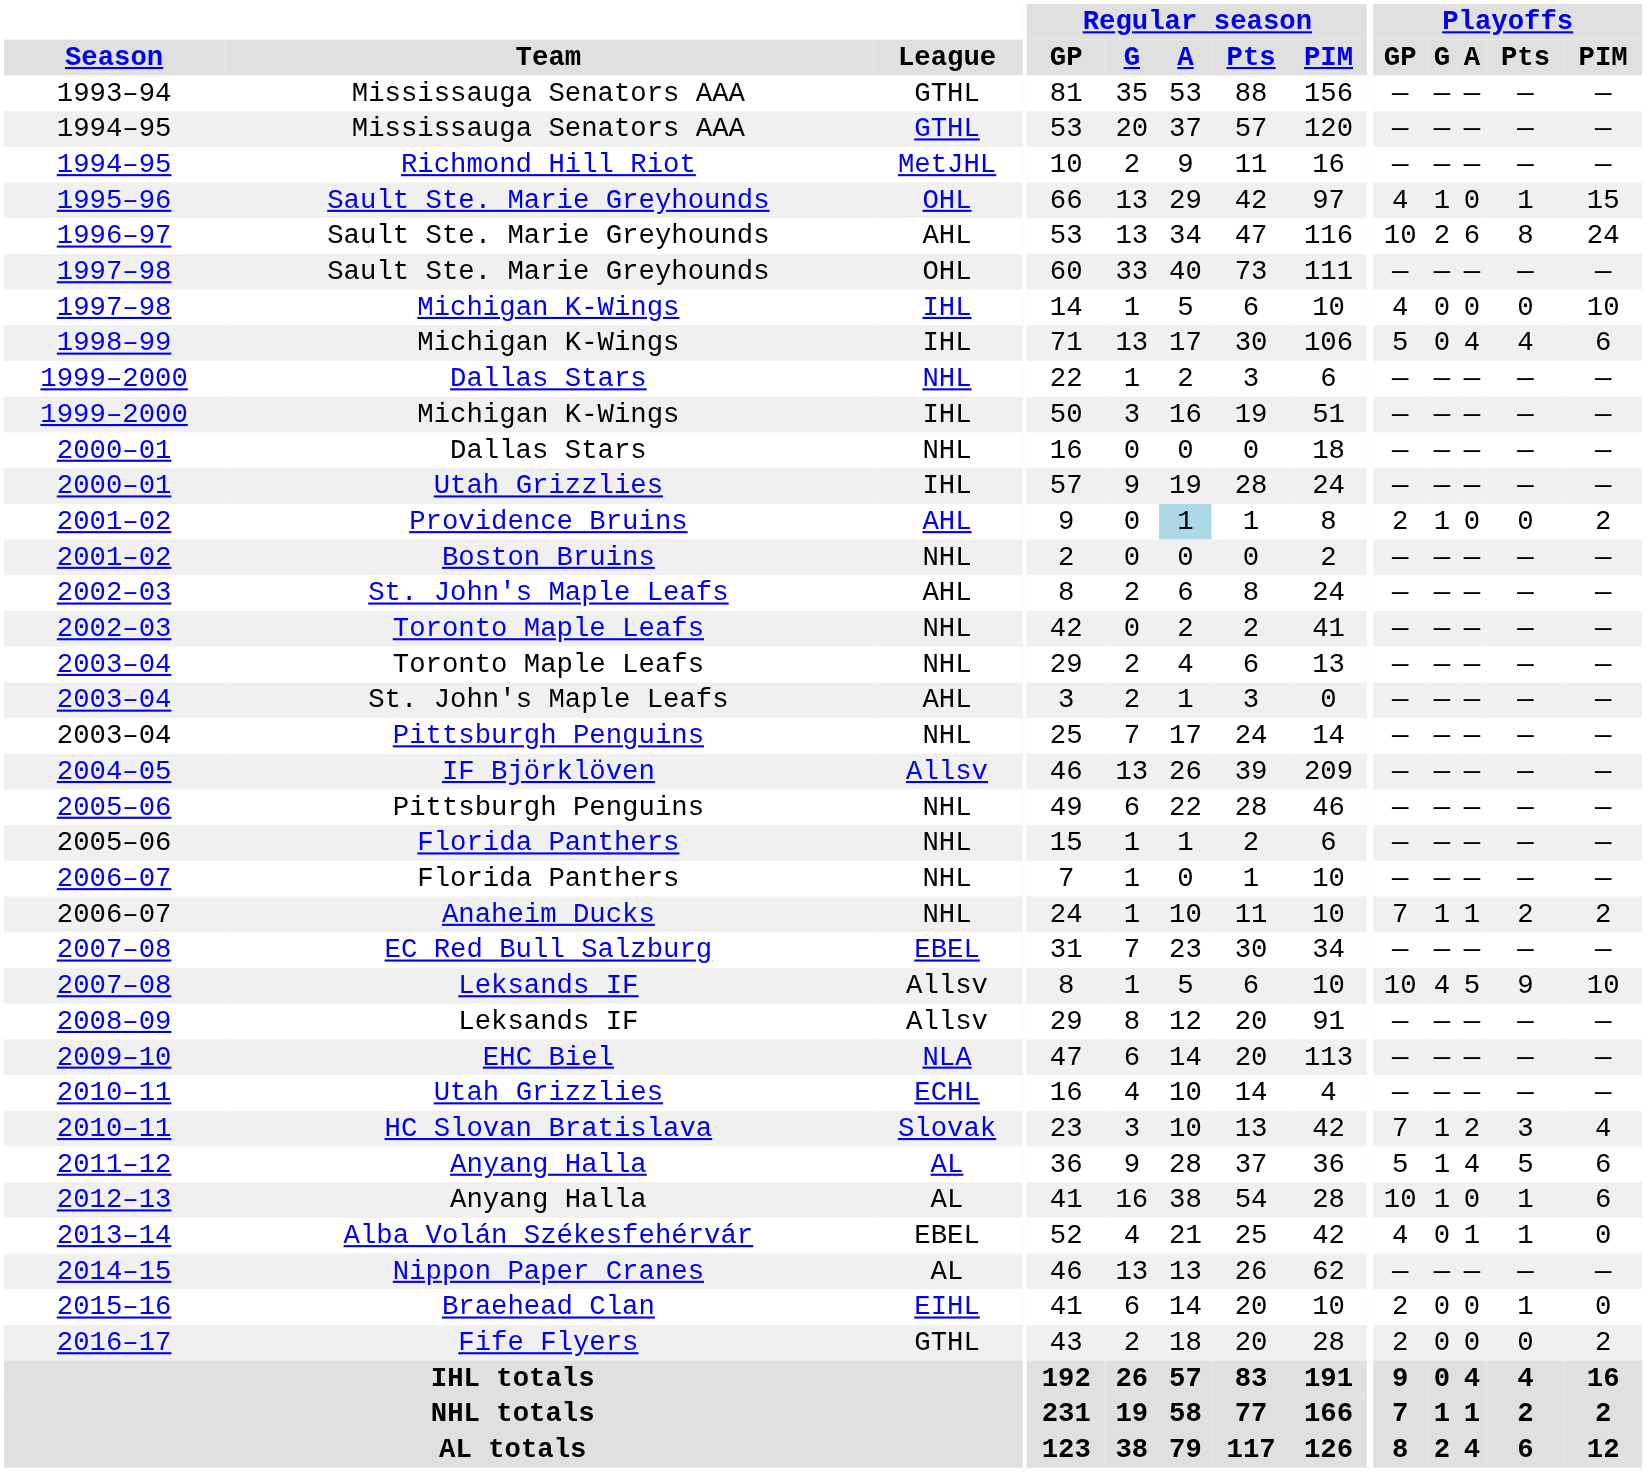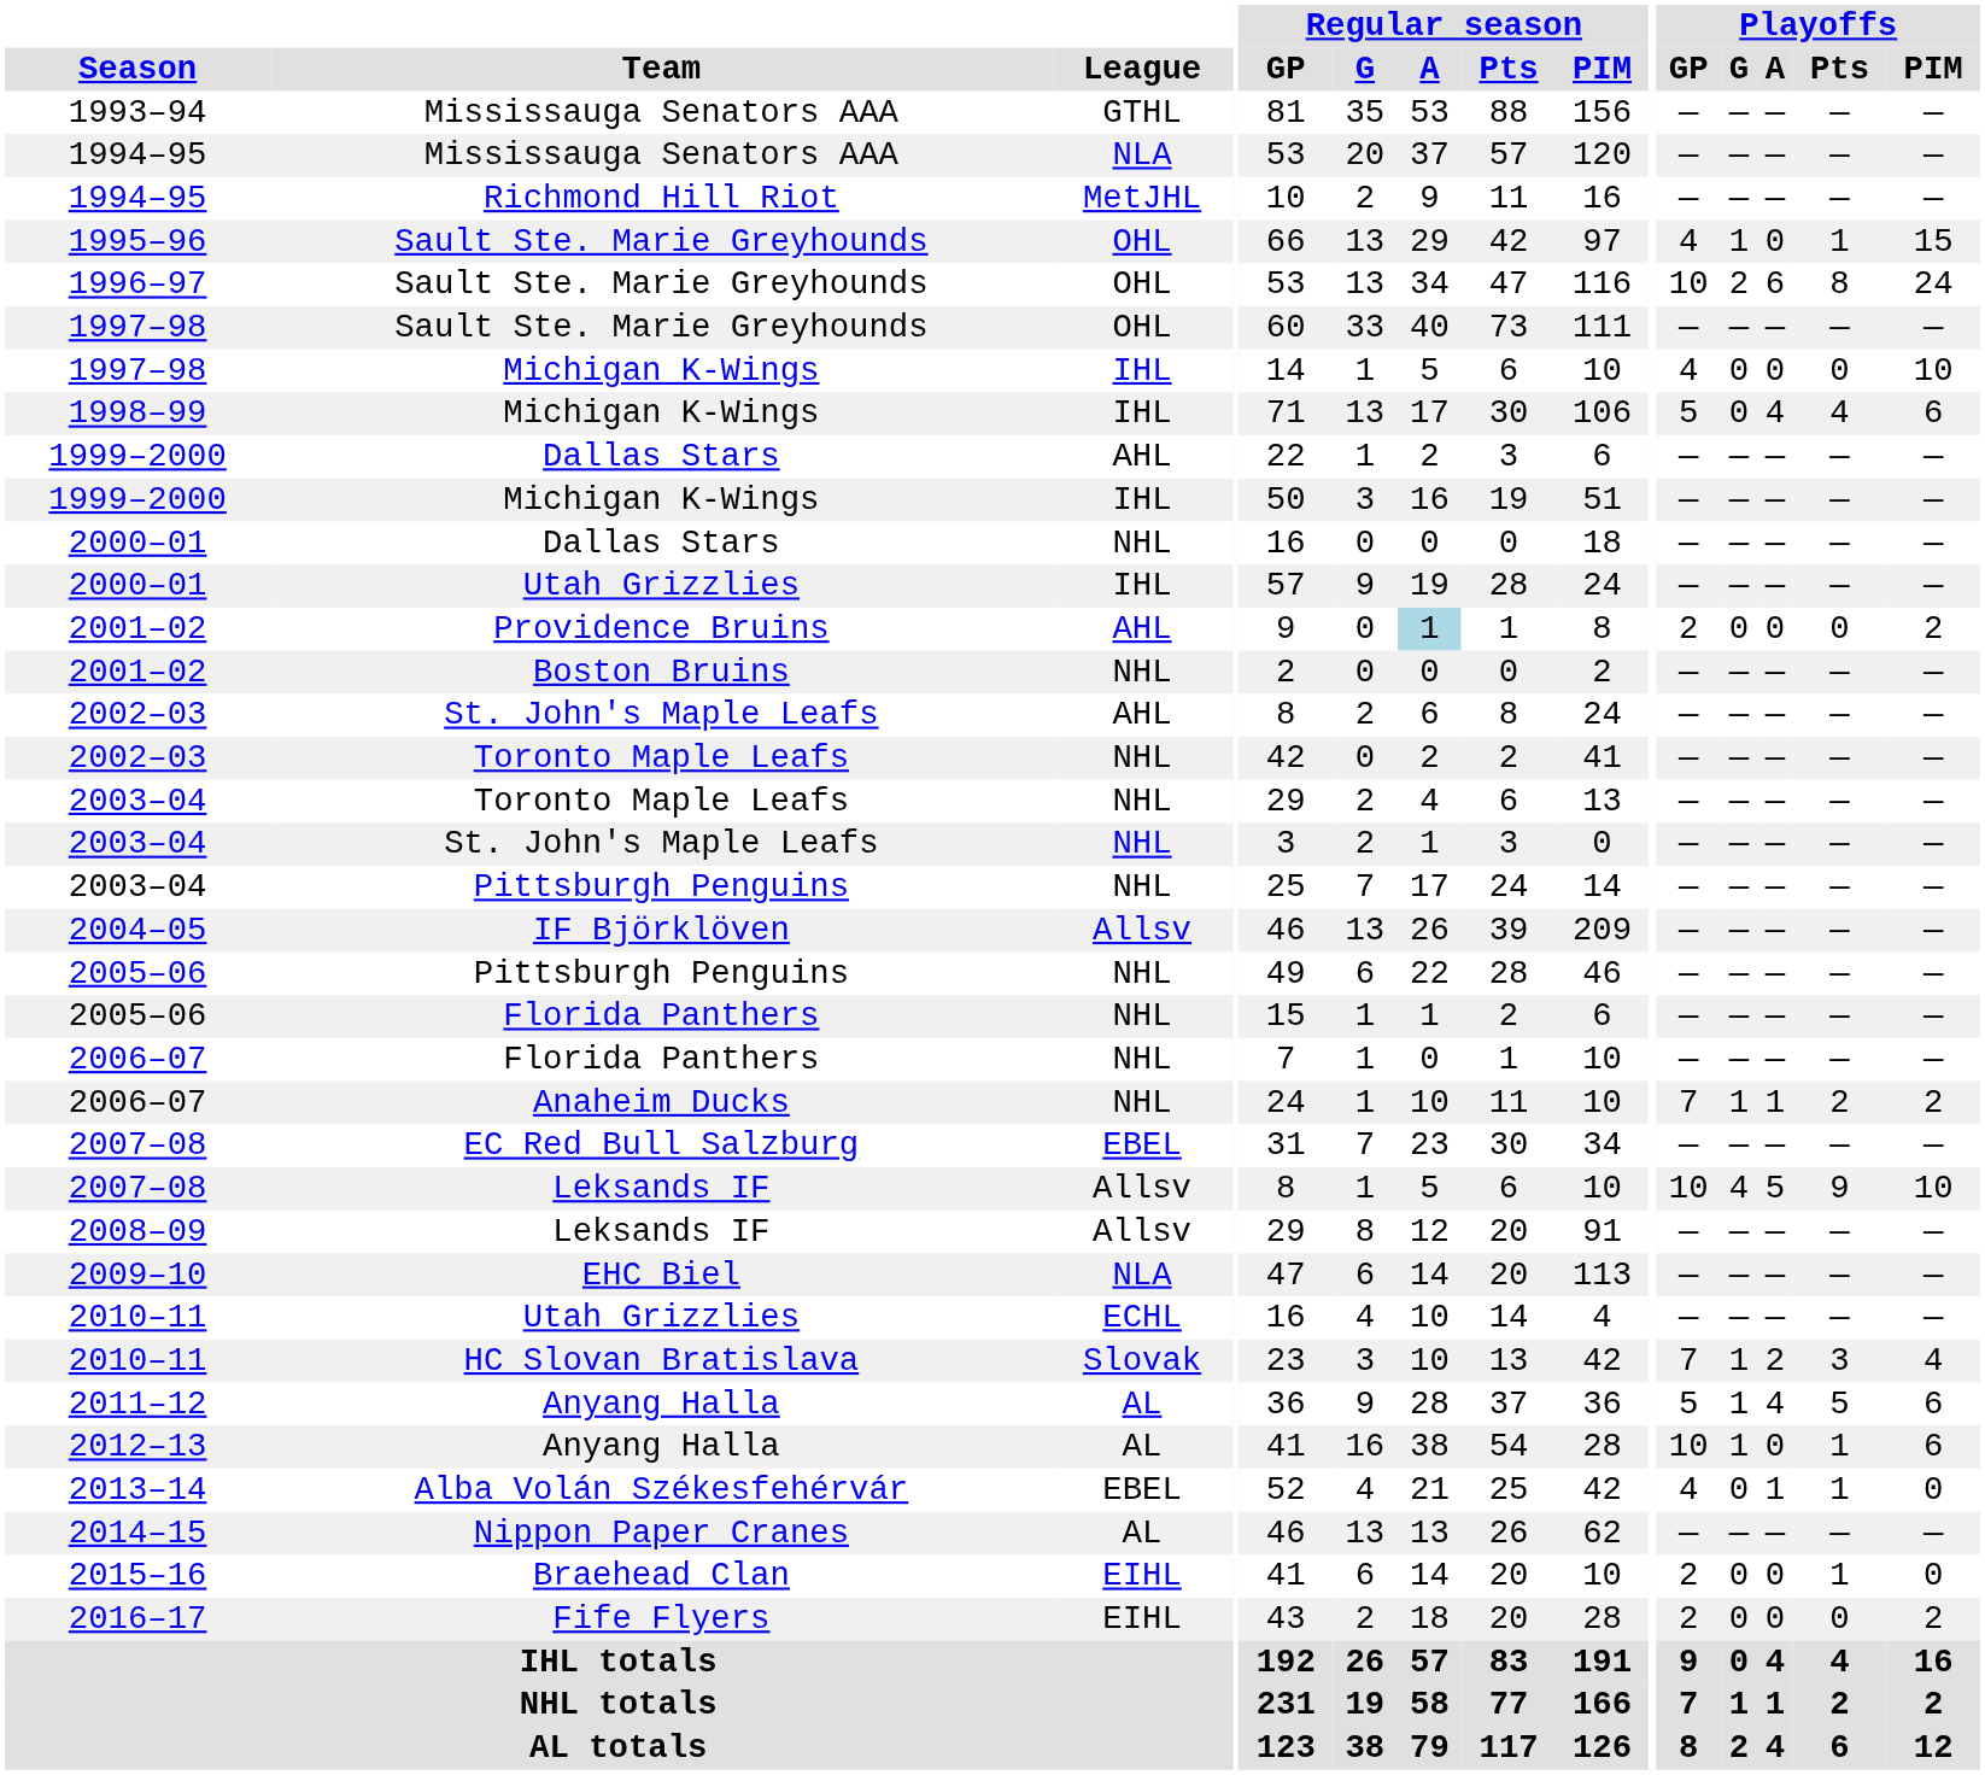1994–95 / Mississauga Senators AAA | League: GTHL -> NLA
1996–97 | League: AHL -> OHL
1999–2000 / Dallas Stars | League: NHL -> AHL
2001–02 / Providence Bruins | Playoffs / G: 1 -> 0
2003–04 / St. John's Maple Leafs | League: AHL -> NHL
2016–17 | League: GTHL -> EIHL
